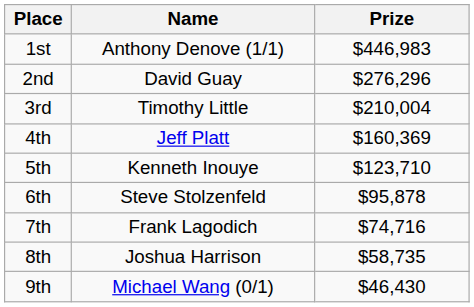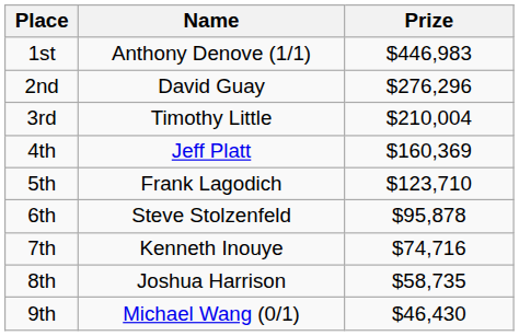5th | Name: Kenneth Inouye -> Frank Lagodich
7th | Name: Frank Lagodich -> Kenneth Inouye
